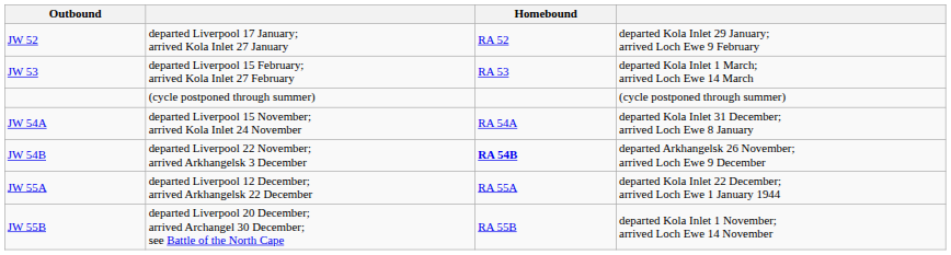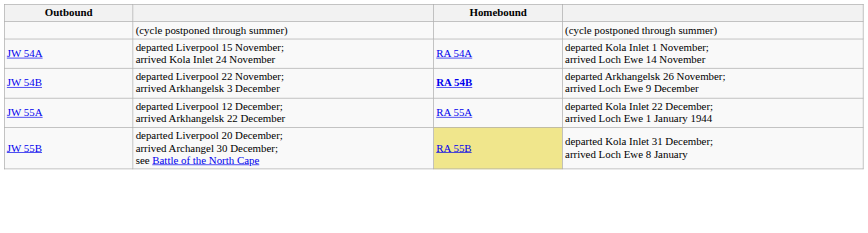- row: JW 52 | departed Liverpool 17 January; arrived Kola Inlet 27 January | RA 52 | departed Kola Inlet 29 January; arrived Loch Ewe 9 February
- row: JW 53 | departed Liverpool 15 February; arrived Kola Inlet 27 February | RA 53 | departed Kola Inlet 1 March; arrived Loch Ewe 14 March
JW 54A | column 4: departed Kola Inlet 31 December; arrived Loch Ewe 8 January -> departed Kola Inlet 1 November; arrived Loch Ewe 14 November
JW 55B | Homebound: no background -> khaki background
JW 55B | column 4: departed Kola Inlet 1 November; arrived Loch Ewe 14 November -> departed Kola Inlet 31 December; arrived Loch Ewe 8 January
